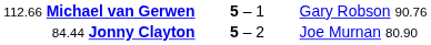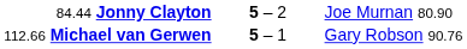rows swapped: 112.66 Michael van Gerwen <-> 84.44 Jonny Clayton
